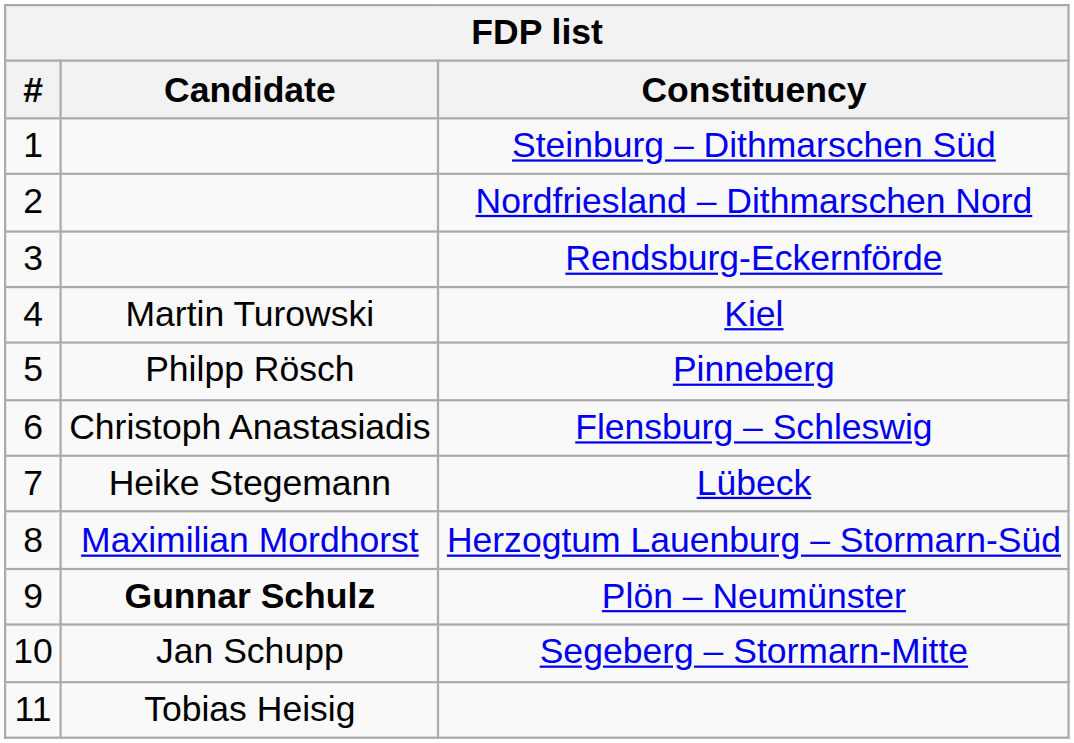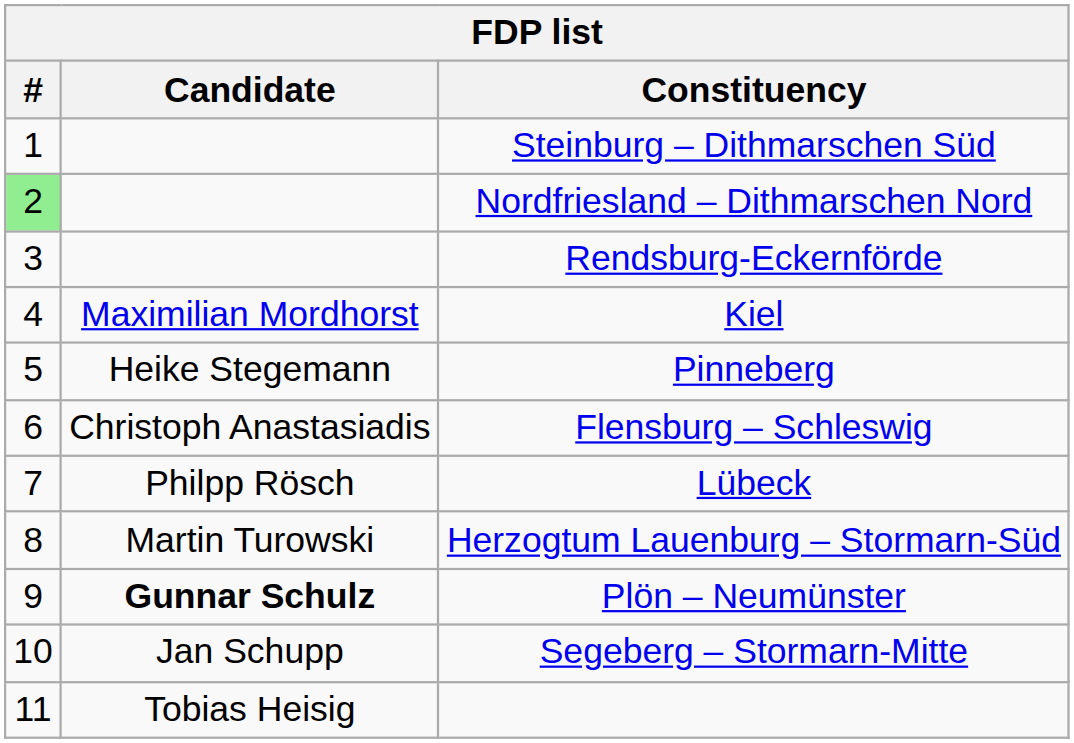Nordfriesland – Dithmarschen Nord | #: no background -> lightgreen background
Kiel | Candidate: Martin Turowski -> Maximilian Mordhorst
Pinneberg | Candidate: Philpp Rösch -> Heike Stegemann
Lübeck | Candidate: Heike Stegemann -> Philpp Rösch
Herzogtum Lauenburg – Stormarn-Süd | Candidate: Maximilian Mordhorst -> Martin Turowski
